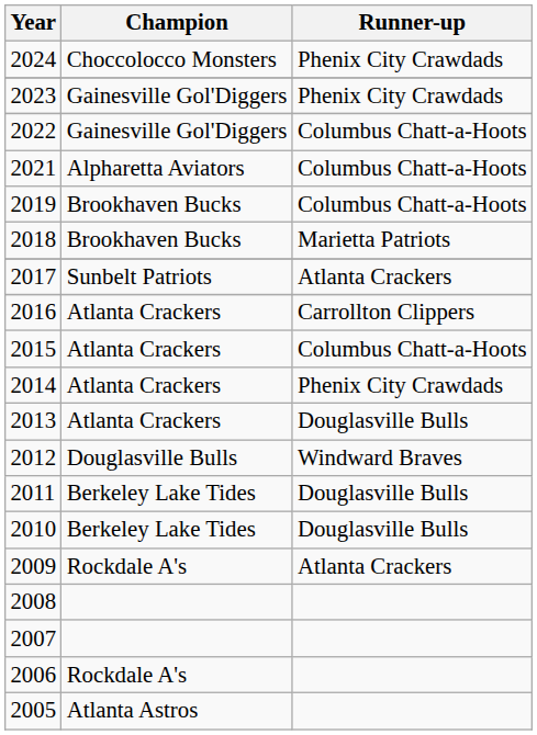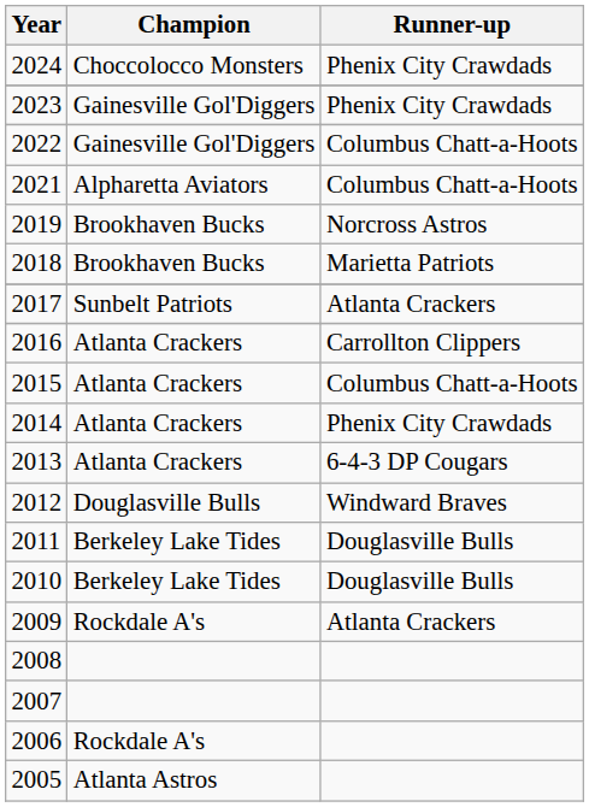2019 | Runner-up: Columbus Chatt-a-Hoots -> Norcross Astros
2013 | Runner-up: Douglasville Bulls -> 6-4-3 DP Cougars
